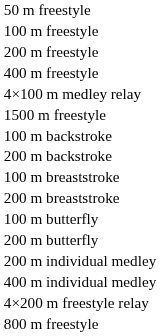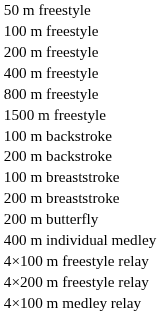rows swapped: 800 m freestyle <-> 4×100 m medley relay
- row: 100 m butterfly
- row: 200 m individual medley
+ row: 4×100 m freestyle relay
